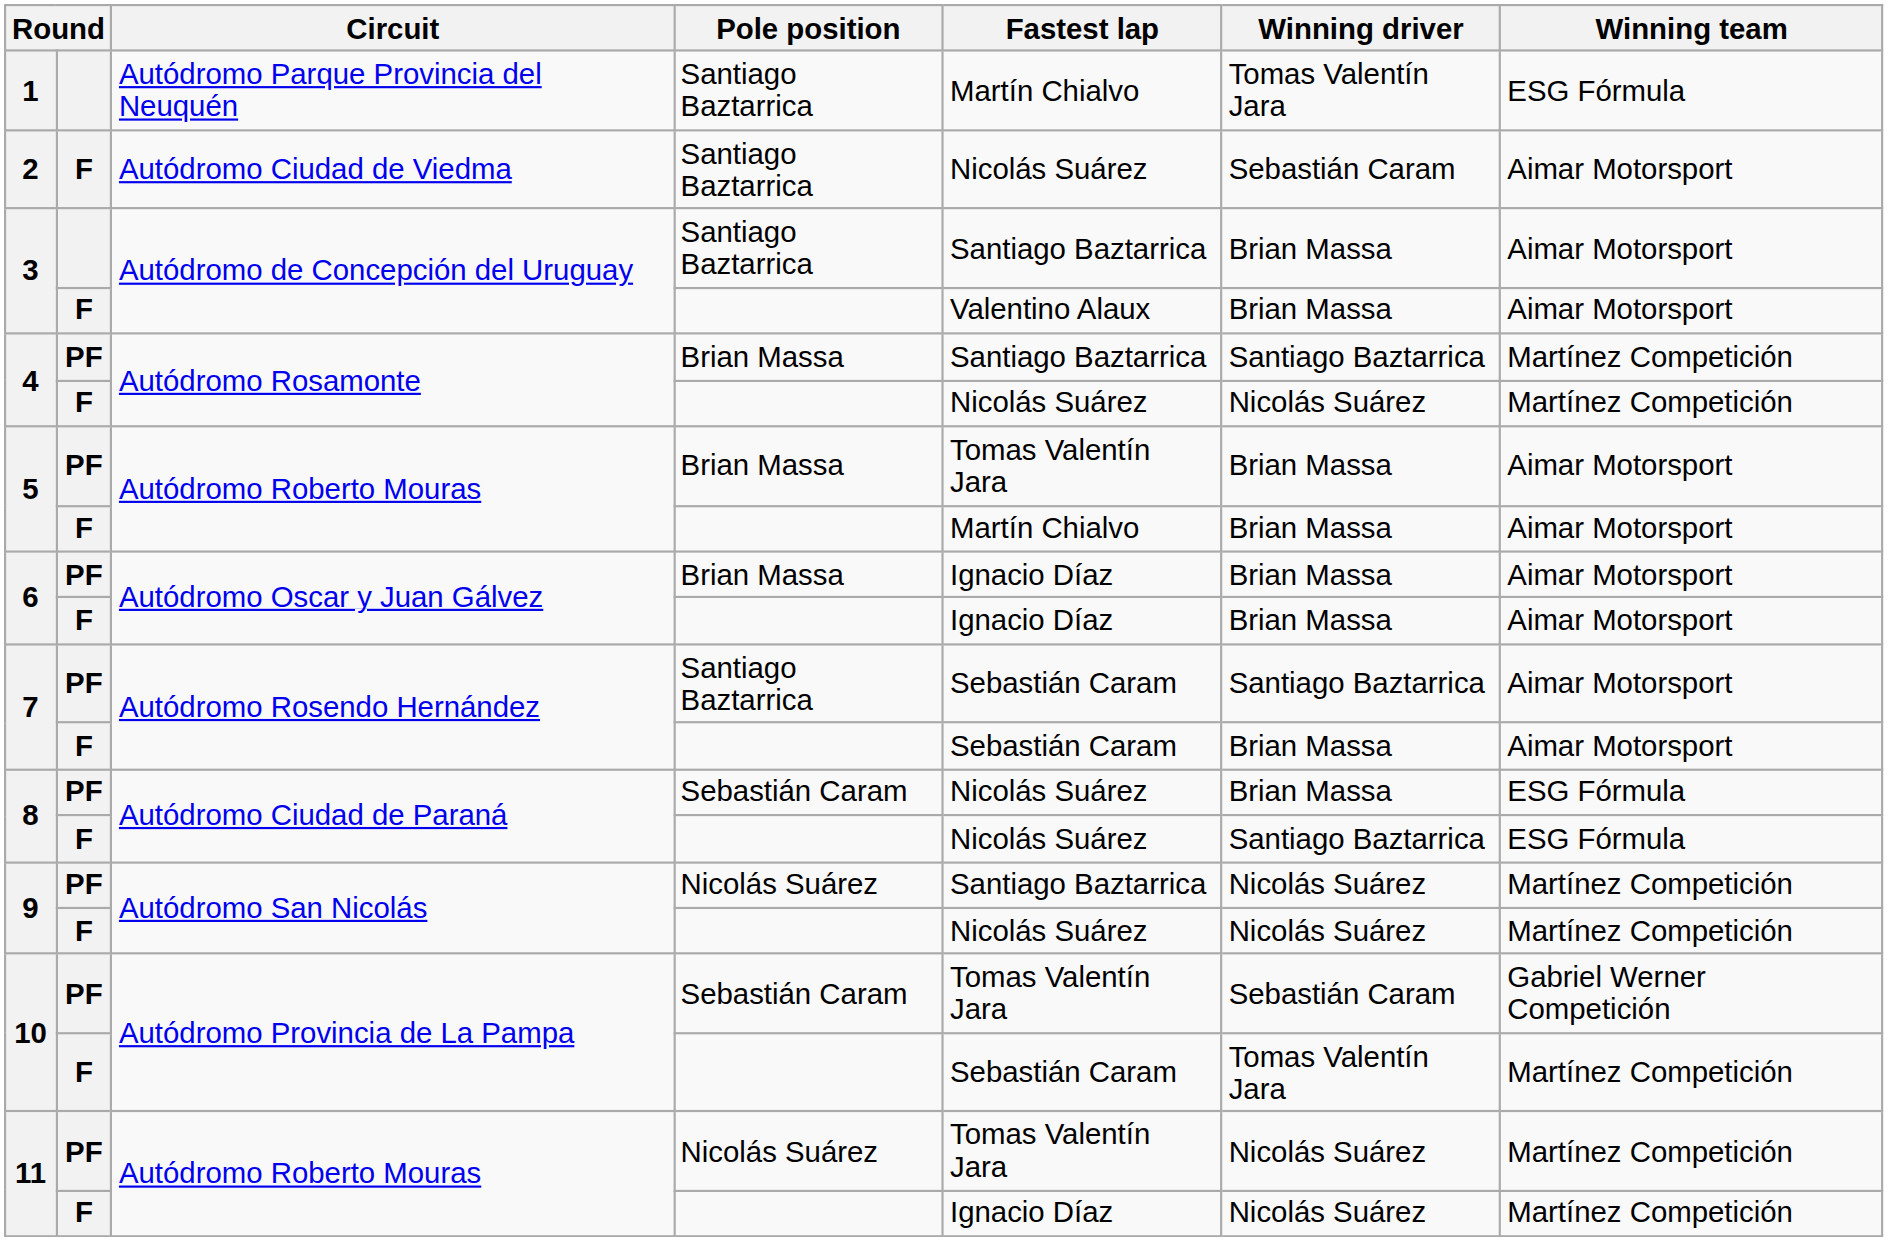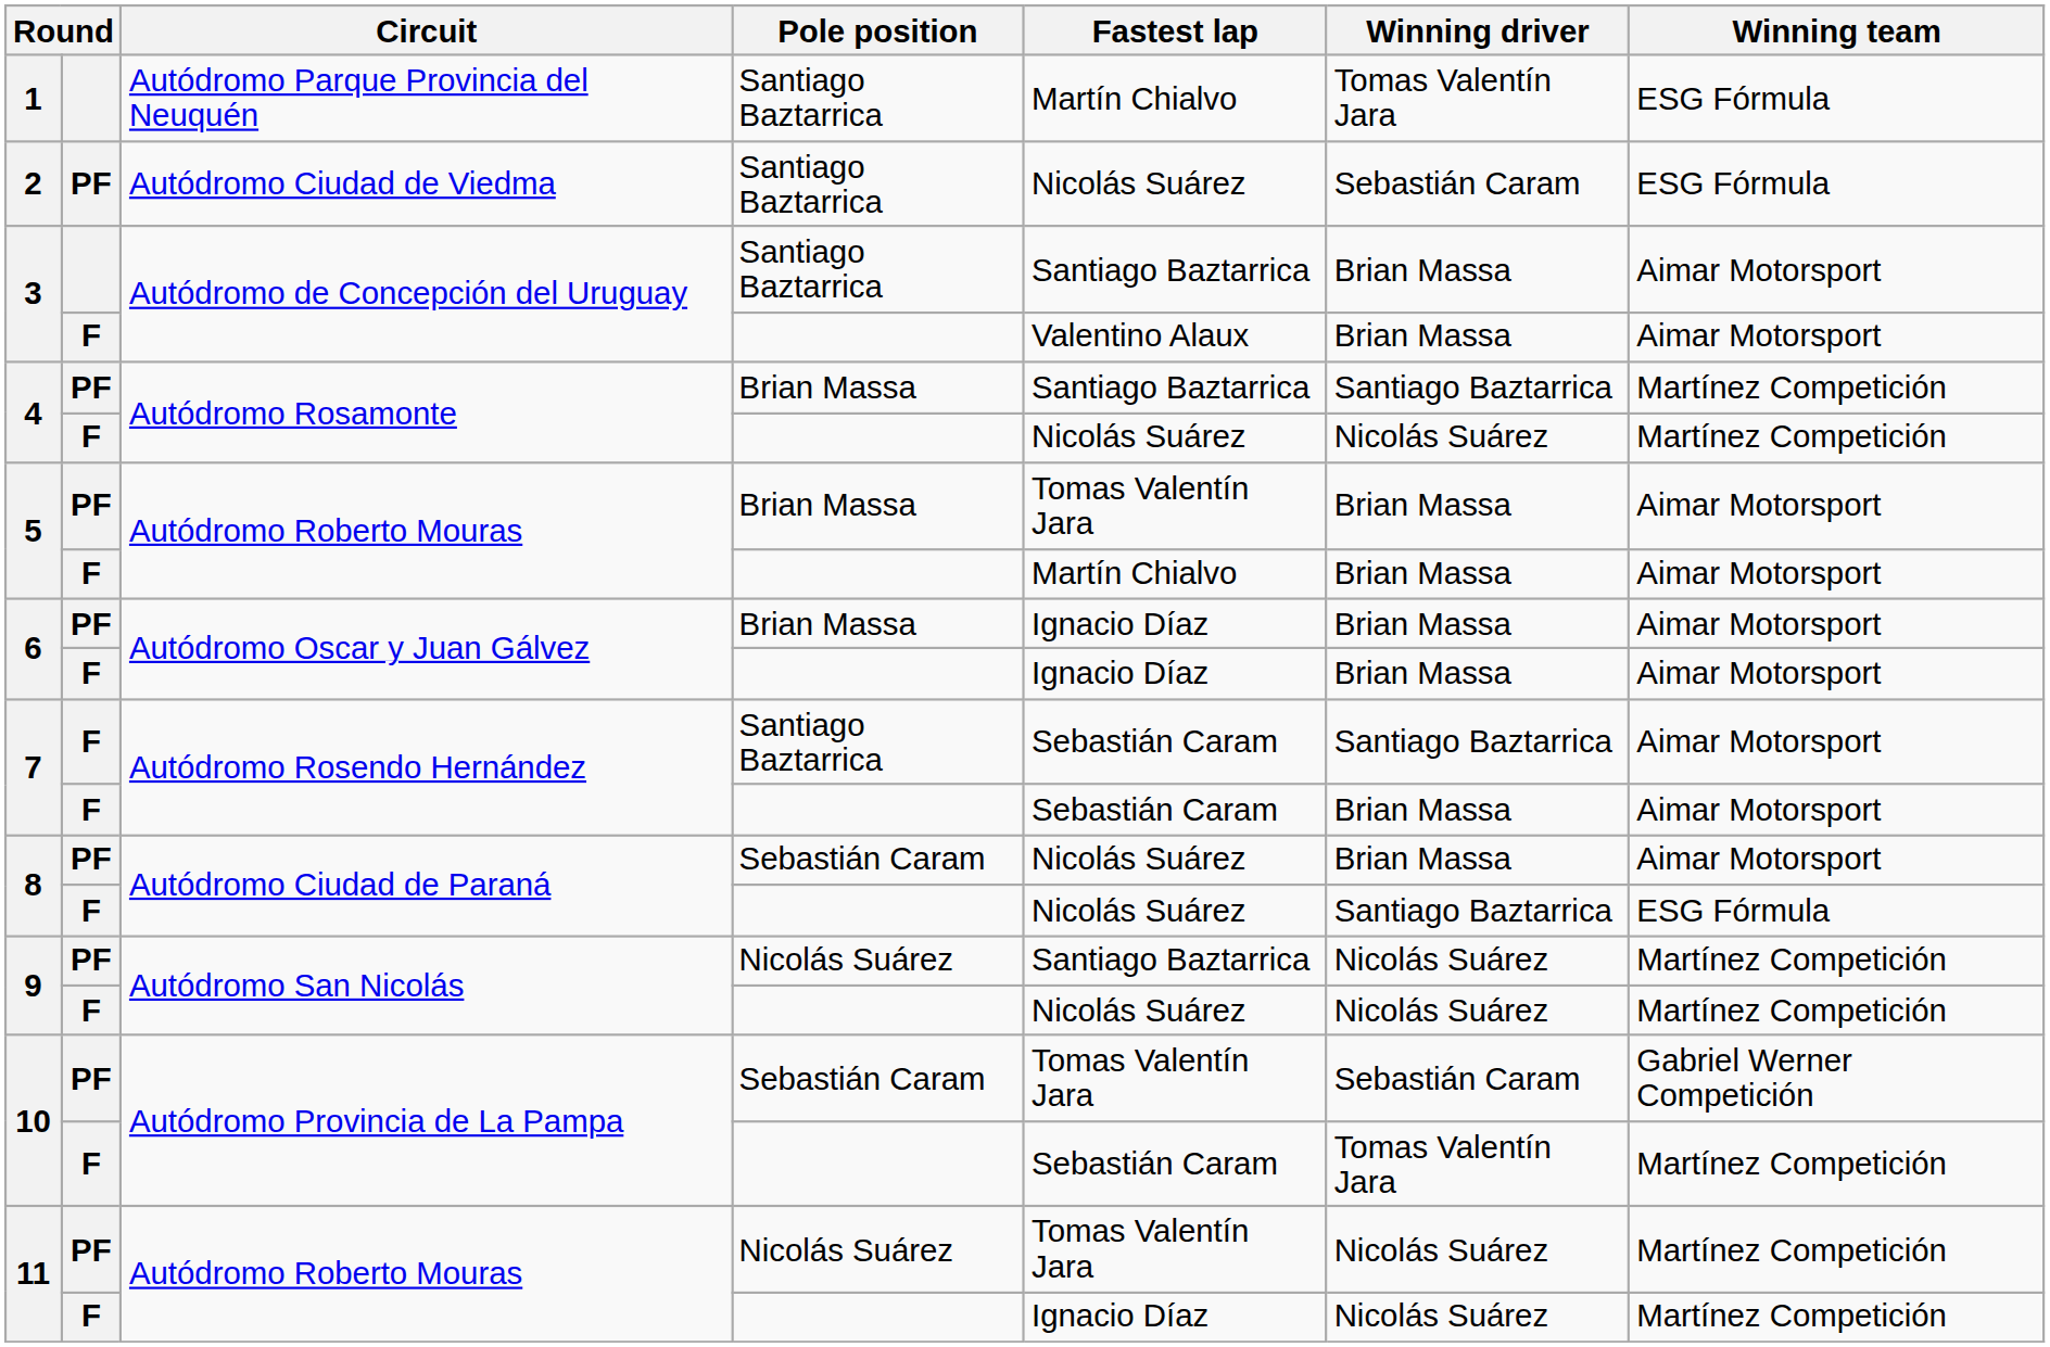2 | column 2: F -> PF
2 | Winning team: Aimar Motorsport -> ESG Fórmula
7 / Santiago Baztarrica | column 2: PF -> F
8 / Sebastián Caram | Winning team: ESG Fórmula -> Aimar Motorsport
